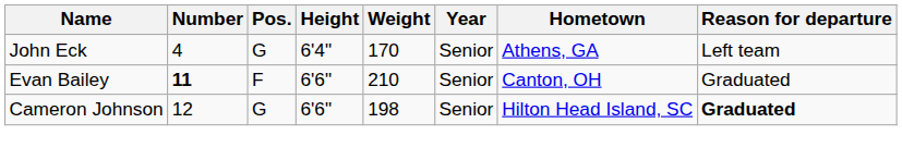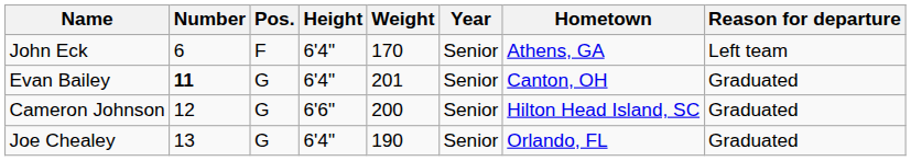John Eck | Number: 4 -> 6
John Eck | Pos.: G -> F
Evan Bailey | Pos.: F -> G
Evan Bailey | Height: 6'6" -> 6'4"
Evan Bailey | Weight: 210 -> 201
Cameron Johnson | Weight: 198 -> 200
Cameron Johnson | Reason for departure: bold -> normal
+ row: Joe Chealey | 13 | G | 6'4" | 190 | Senior | Orlando, FL | Graduated
